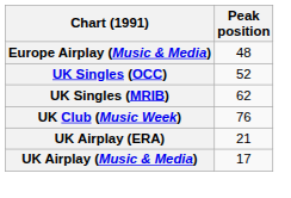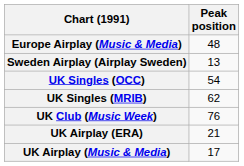+ row: Sweden Airplay (Airplay Sweden) | 13
UK Singles (OCC) | Peak position: 52 -> 54
